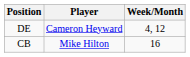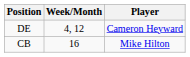columns swapped: Player <-> Week/Month
